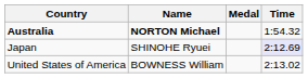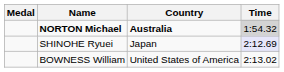columns swapped: Medal <-> Country
NORTON Michael | Time: no background -> lightgrey background
